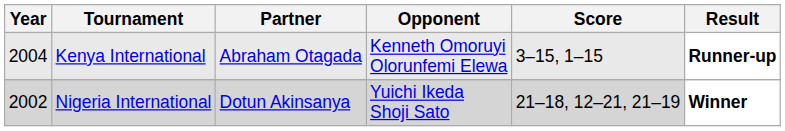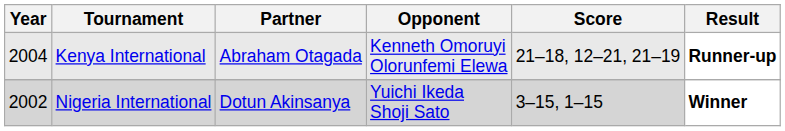Kenya International | Score: 3–15, 1–15 -> 21–18, 12–21, 21–19
Nigeria International | Score: 21–18, 12–21, 21–19 -> 3–15, 1–15
